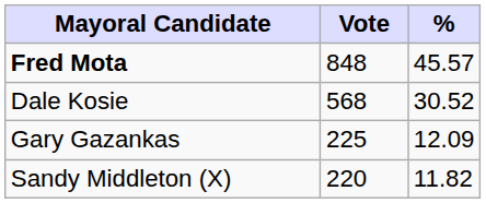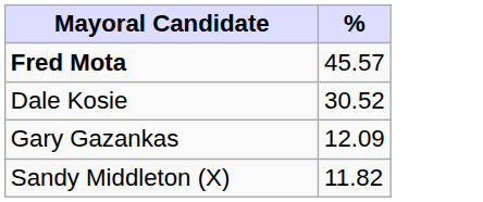- column: Vote | 848 | 568 | 225 | 220
